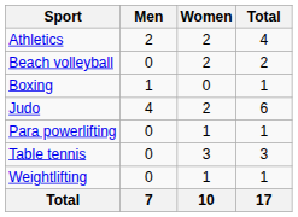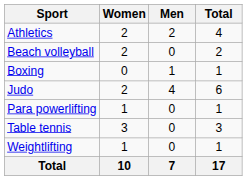columns swapped: Men <-> Women
